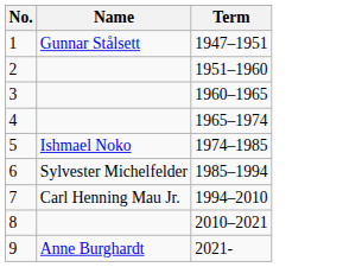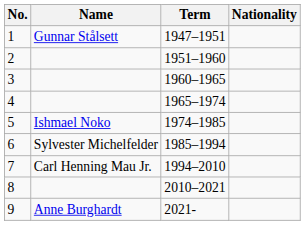+ column: Nationality
